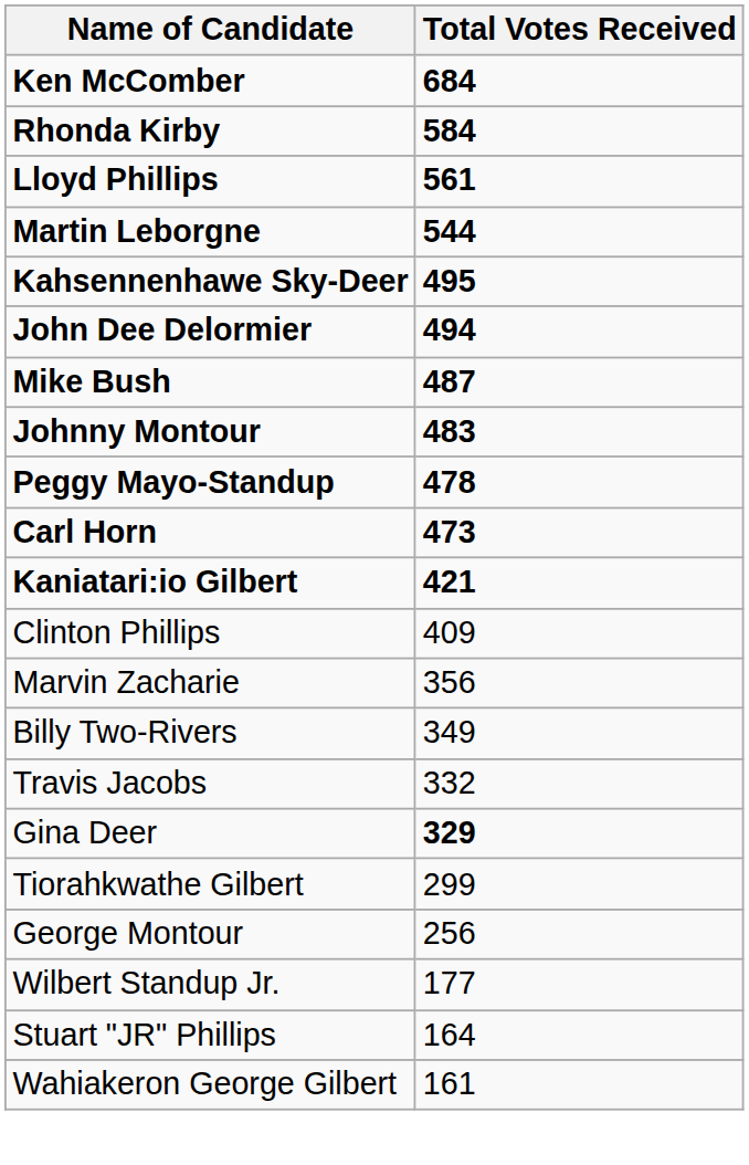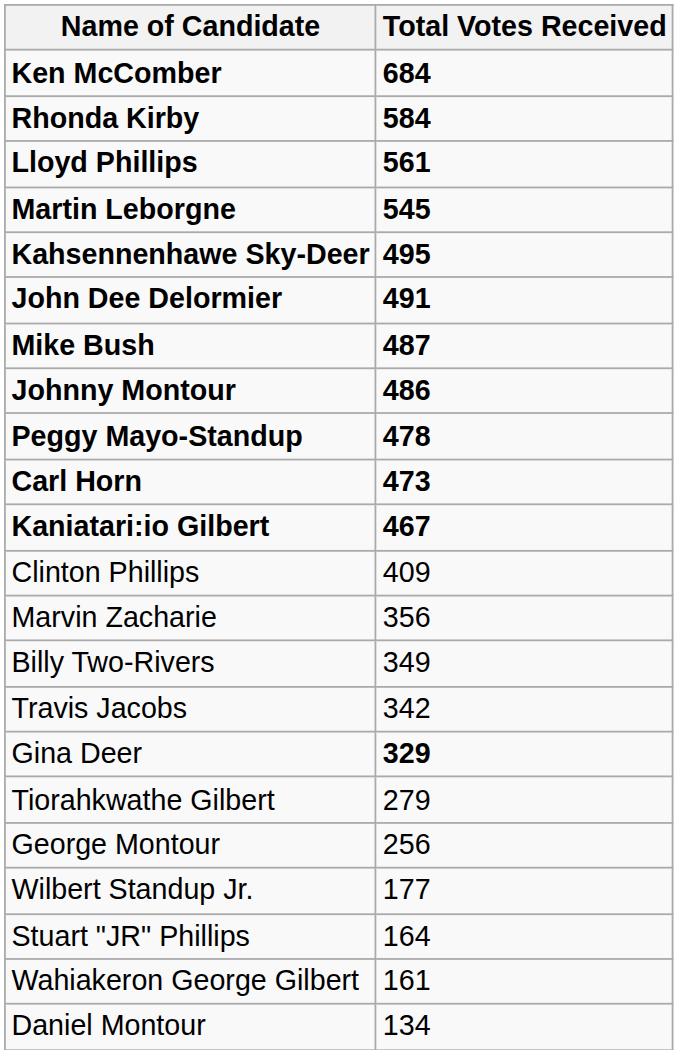Martin Leborgne | Total Votes Received: 544 -> 545
John Dee Delormier | Total Votes Received: 494 -> 491
Johnny Montour | Total Votes Received: 483 -> 486
Kaniatari:io Gilbert | Total Votes Received: 421 -> 467
Travis Jacobs | Total Votes Received: 332 -> 342
Tiorahkwathe Gilbert | Total Votes Received: 299 -> 279
+ row: Daniel Montour | 134
